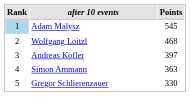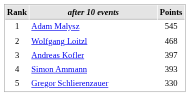Adam Malysz | Rank: lightblue background -> no background
Simon Ammann | Points: 363 -> 393
